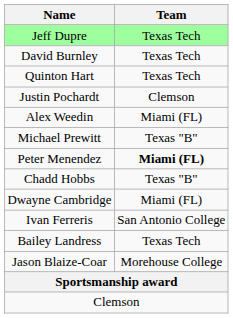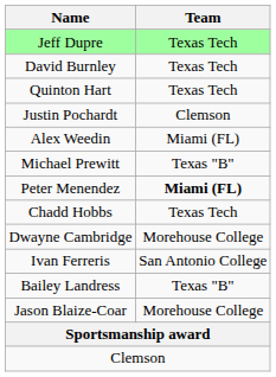Chadd Hobbs | Team: Texas "B" -> Texas Tech
Dwayne Cambridge | Team: Miami (FL) -> Morehouse College
Bailey Landress | Team: Texas Tech -> Texas "B"
